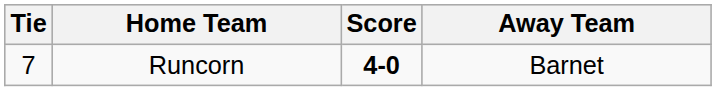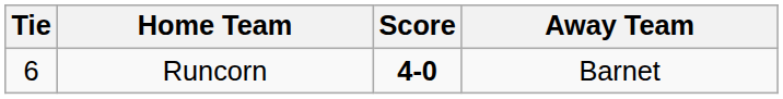Runcorn | Tie: 7 -> 6
